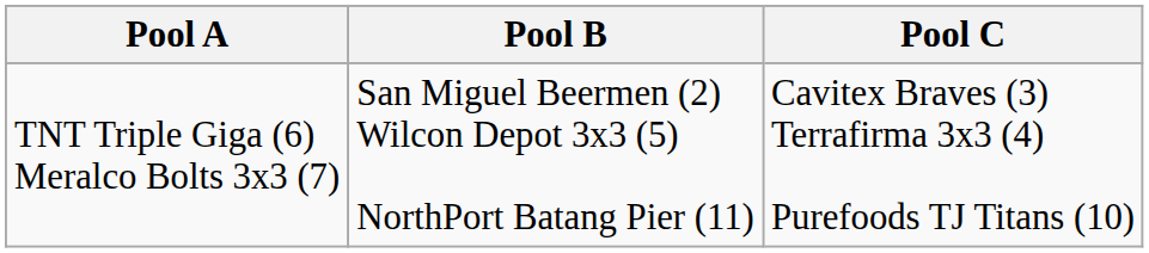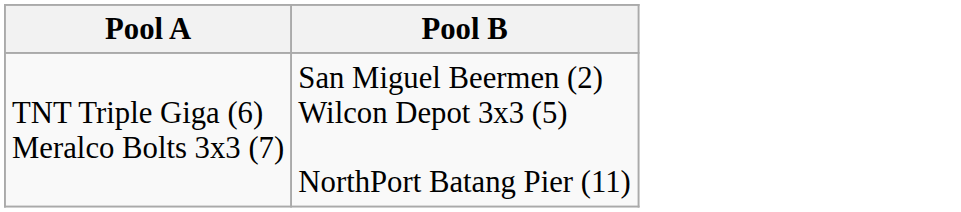- column: Pool C | Cavitex Braves (3) Terrafirma 3x3 (4) Purefoods TJ Titans (10)
